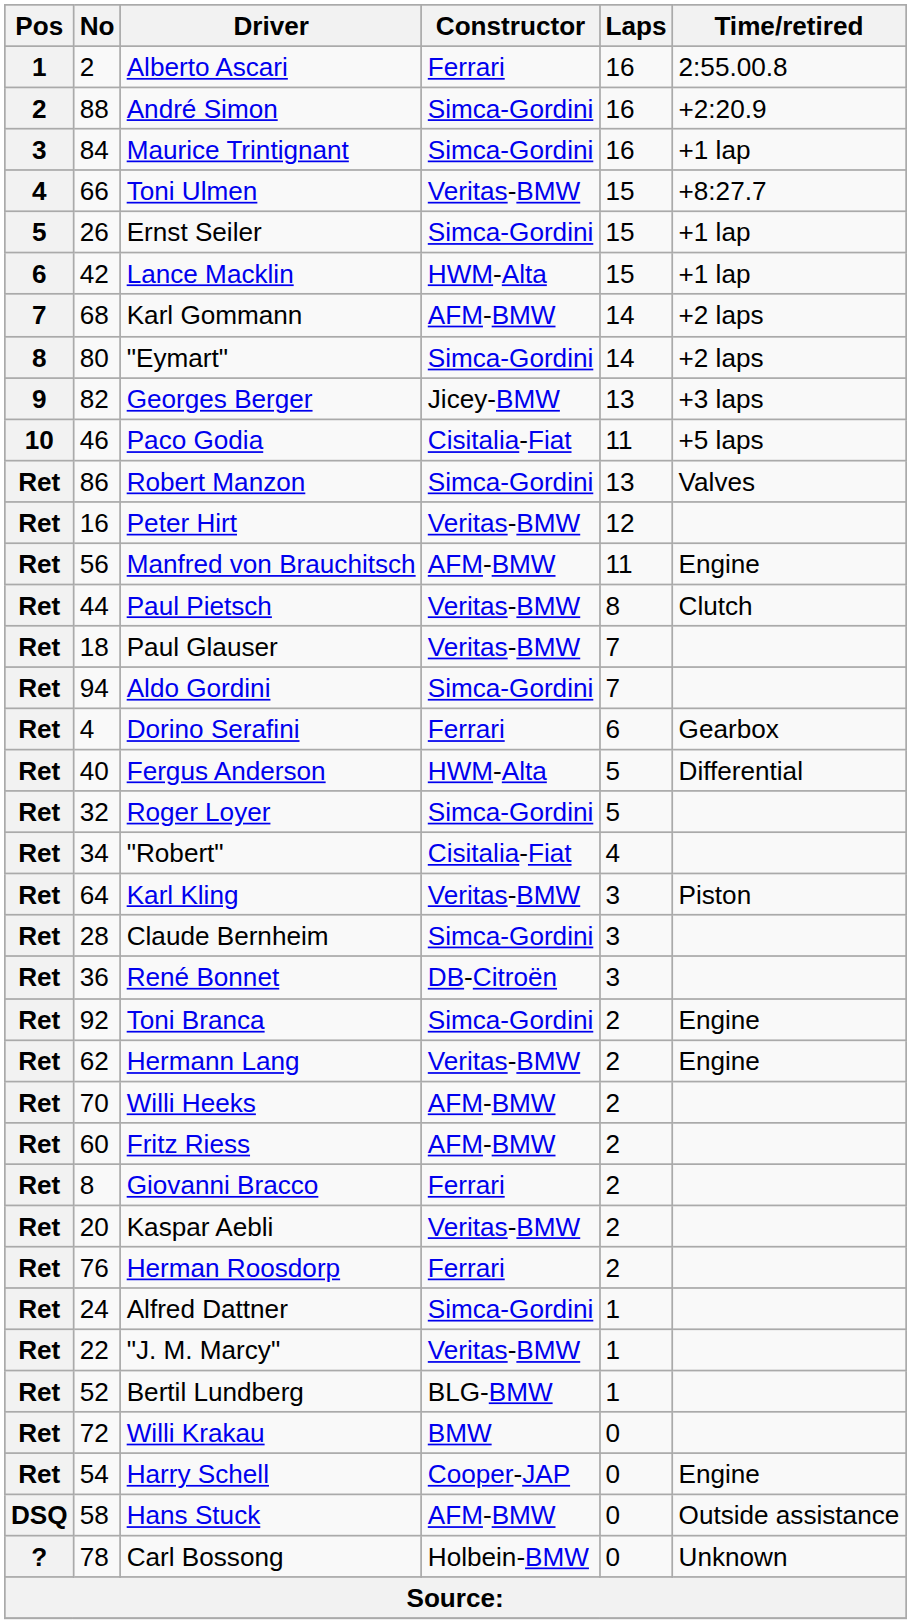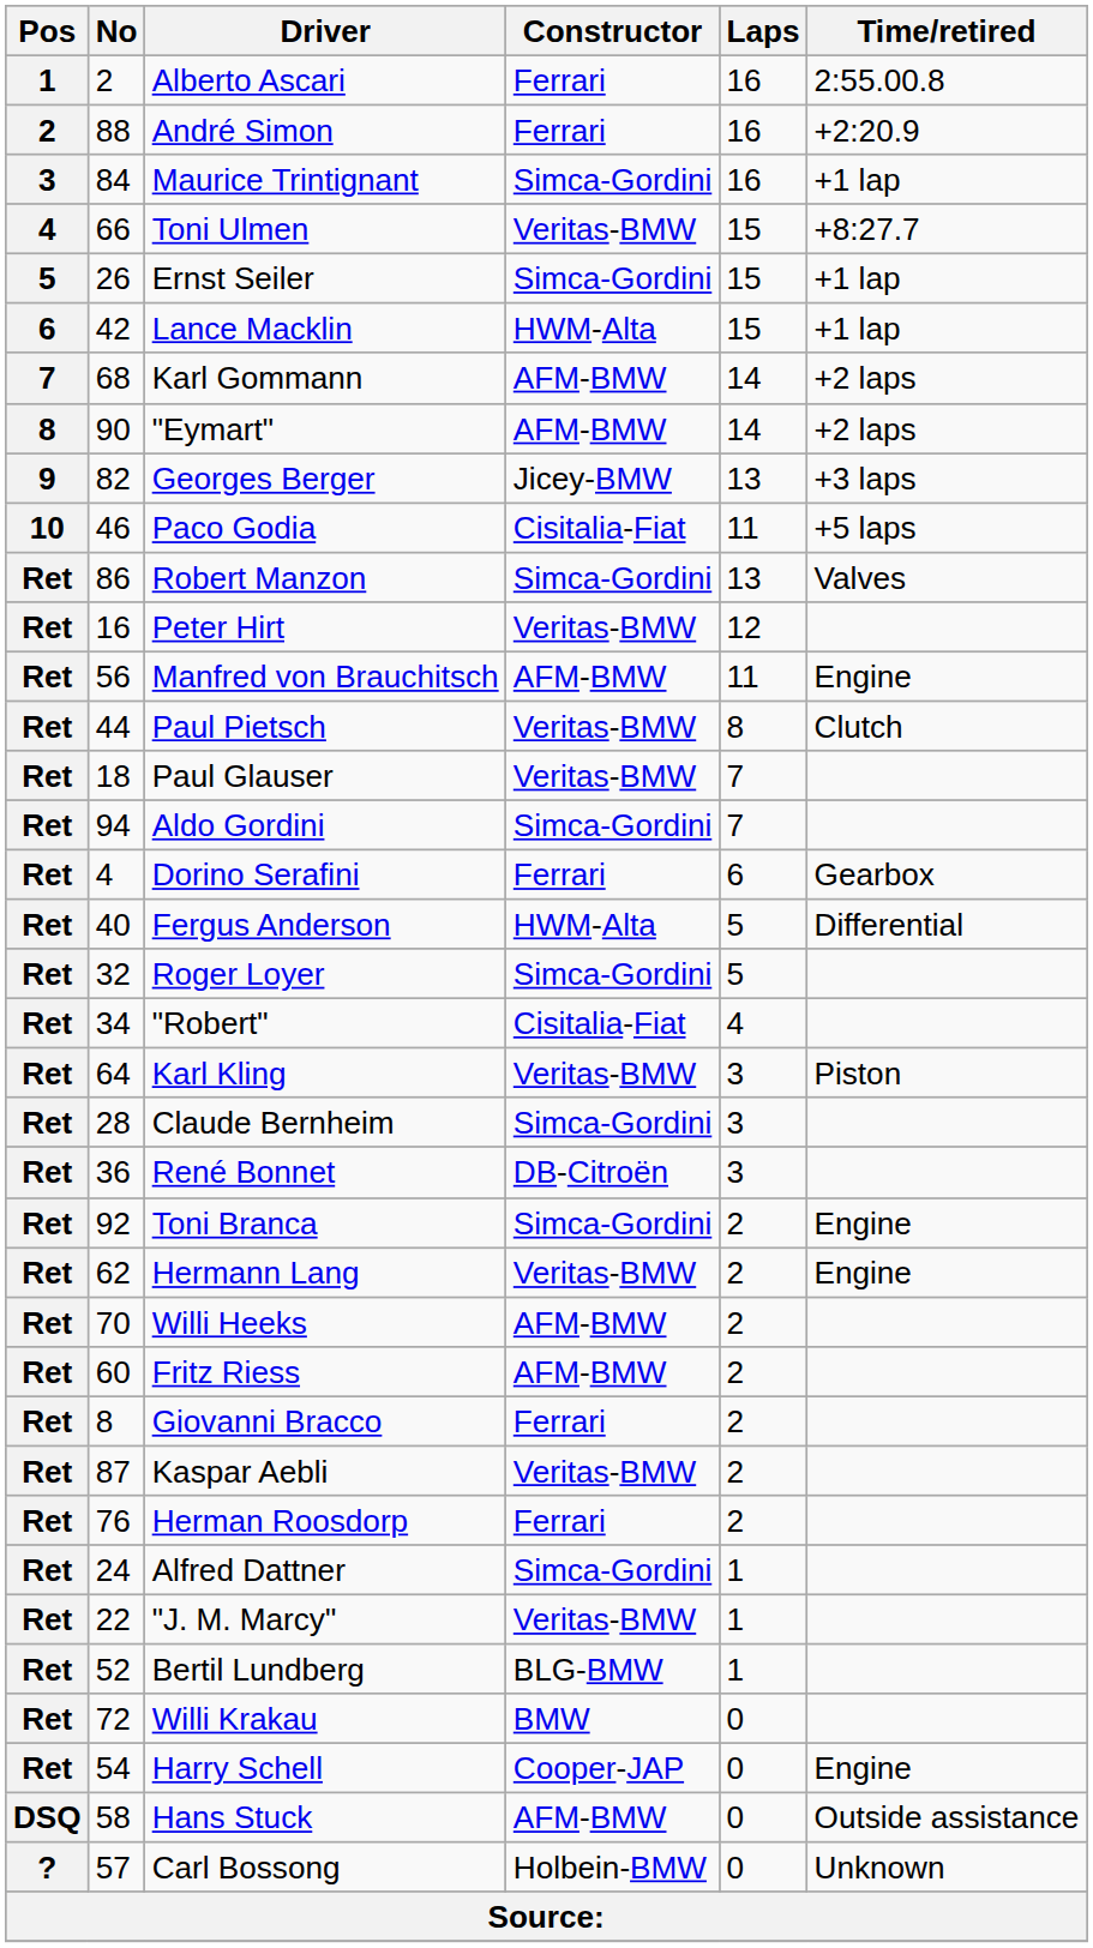André Simon | Constructor: Simca-Gordini -> Ferrari
"Eymart" | No: 80 -> 90
"Eymart" | Constructor: Simca-Gordini -> AFM-BMW
Kaspar Aebli | No: 20 -> 87
Carl Bossong | No: 78 -> 57
